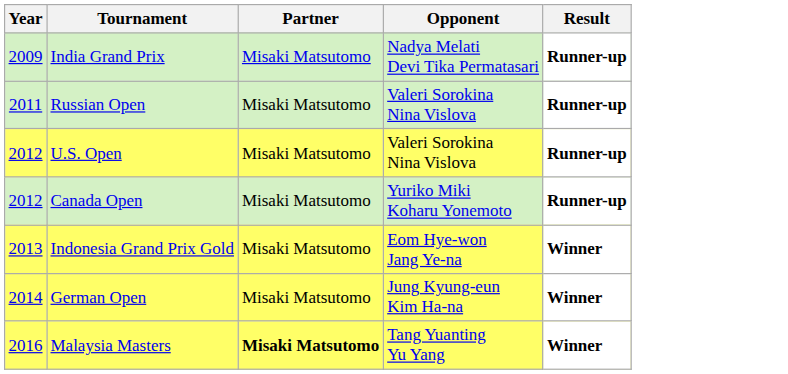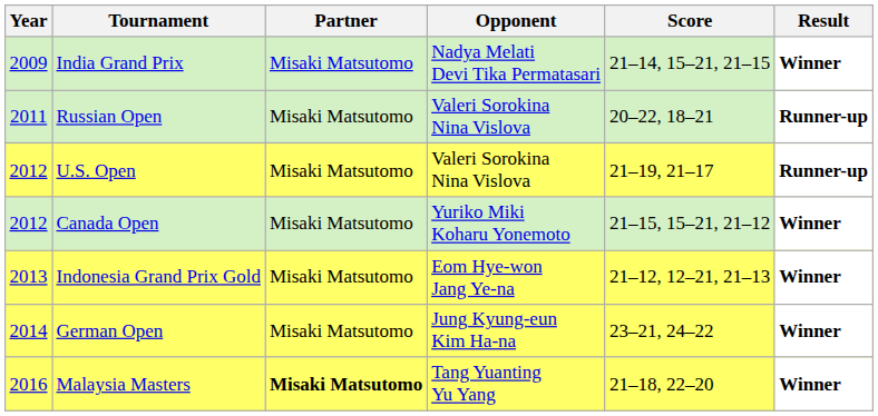+ column: Score | 21–14, 15–21, 21–15 | 20–22, 18–21 | 21–19, 21–17 | 21–15, 15–21, 21–12 | 21–12, 12–21, 21–13 | 23–21, 24–22 | 21–18, 22–20
India Grand Prix | Result: Runner-up -> Winner
Canada Open | Result: Runner-up -> Winner
